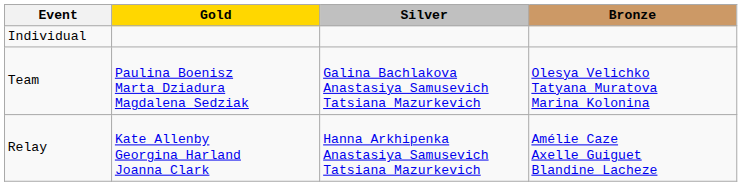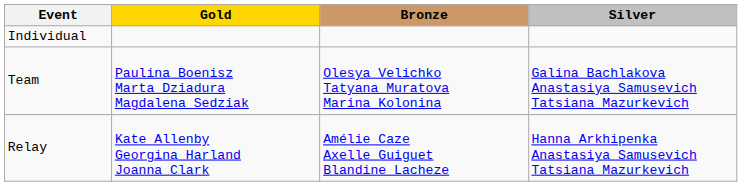columns swapped: Silver <-> Bronze
